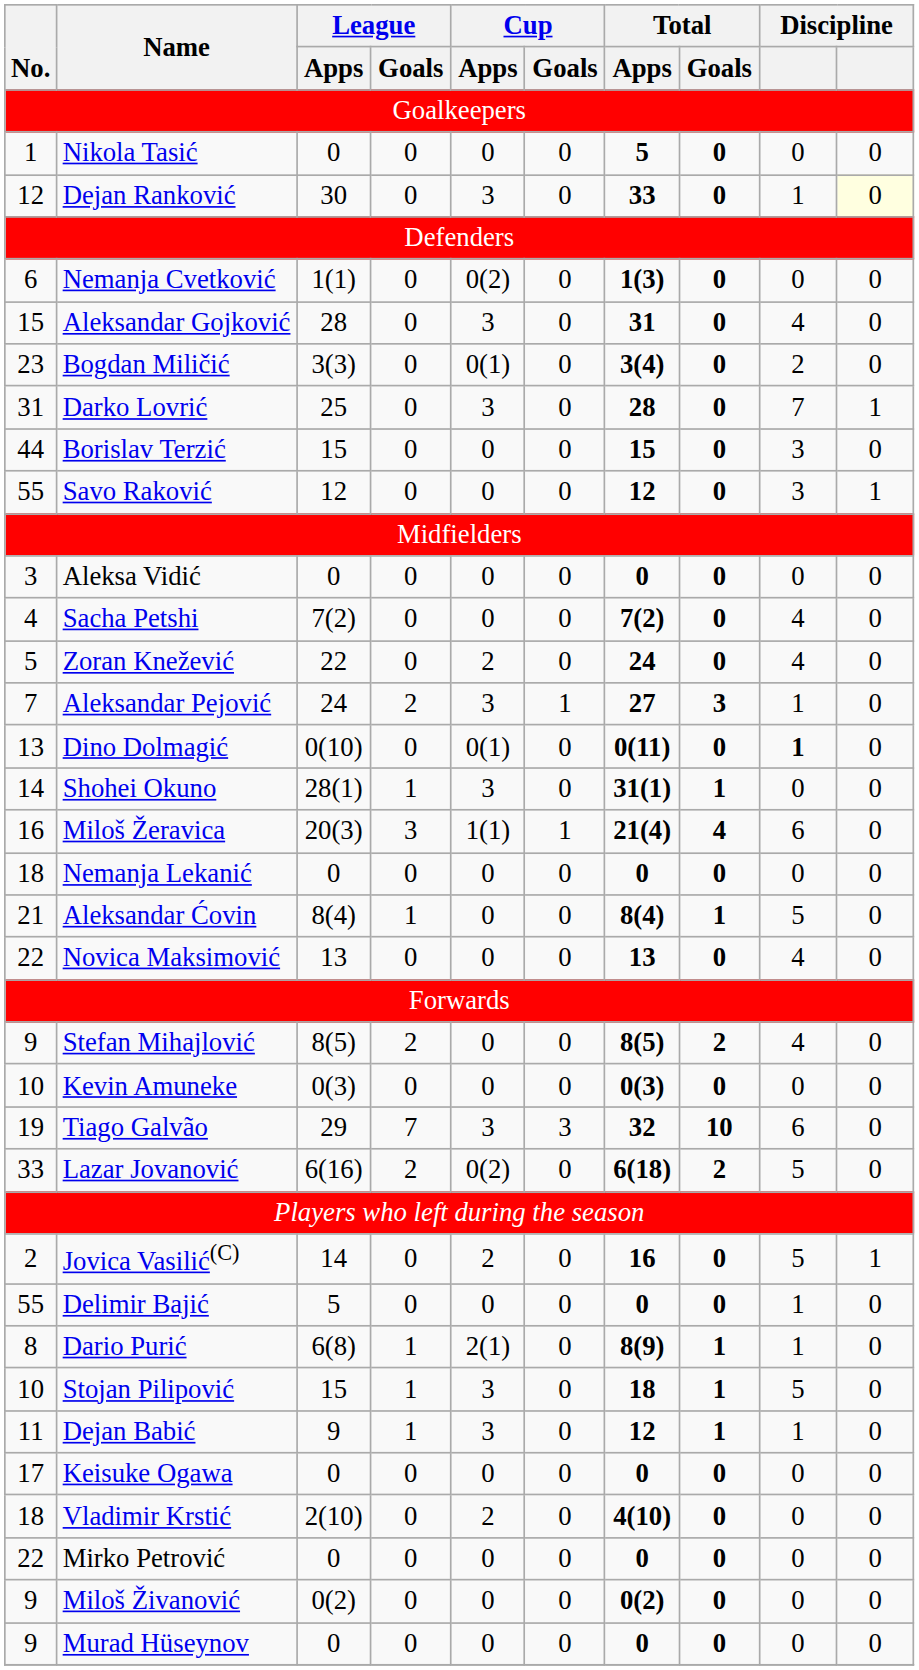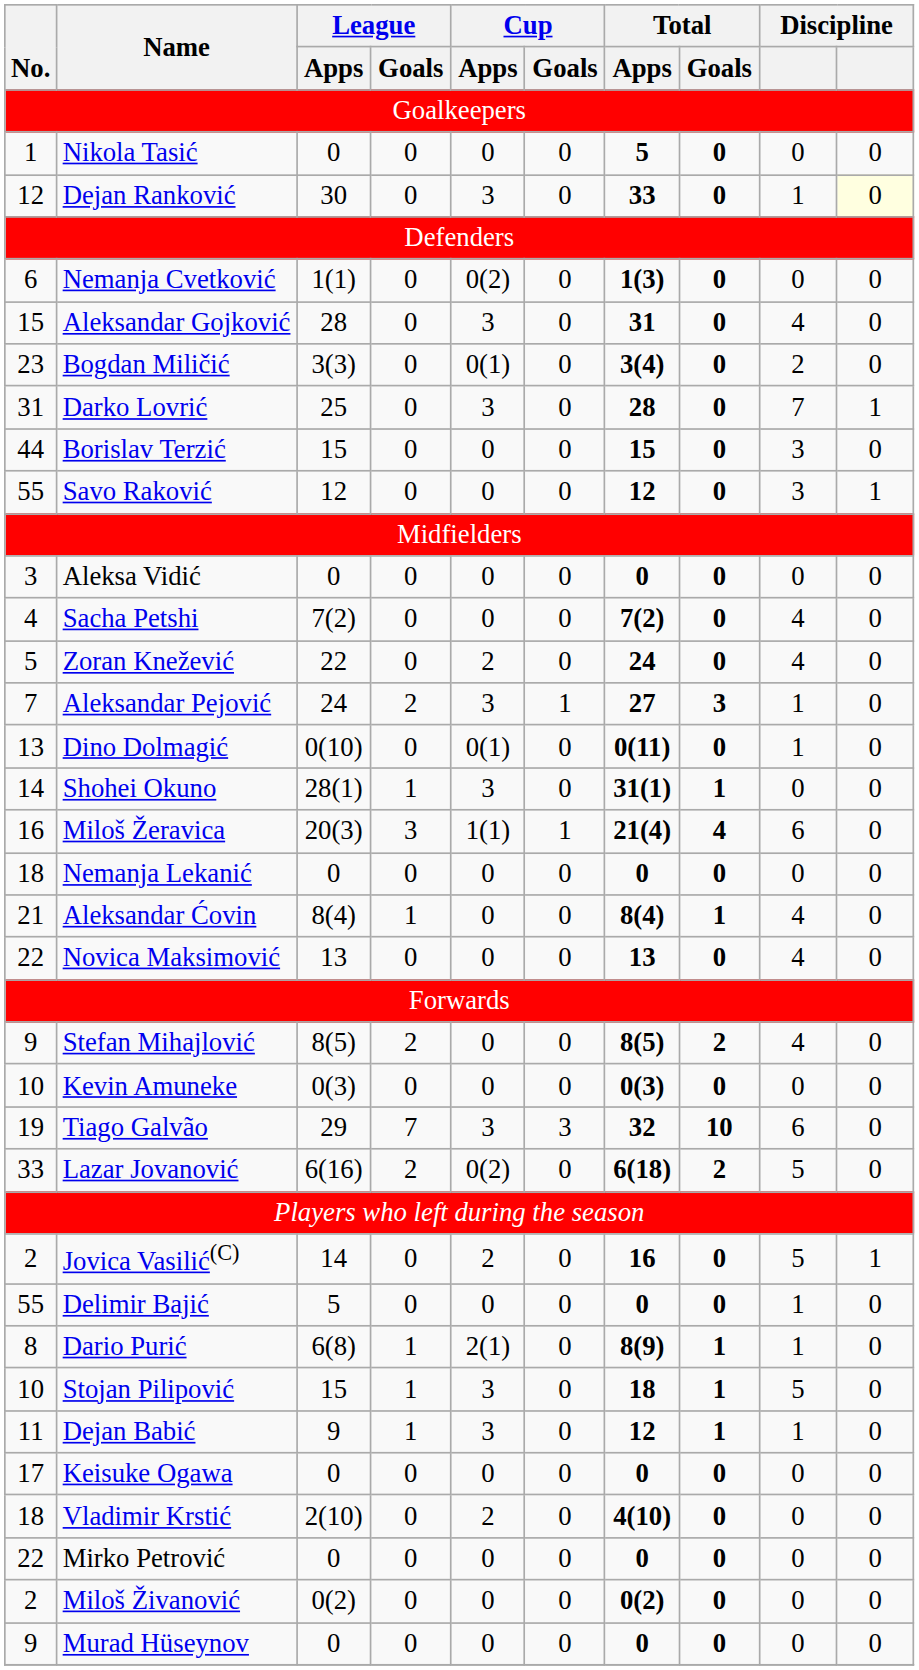Dino Dolmagić | column 9: bold -> normal
Aleksandar Ćovin | column 9: 5 -> 4
Miloš Živanović | No.: 9 -> 2
